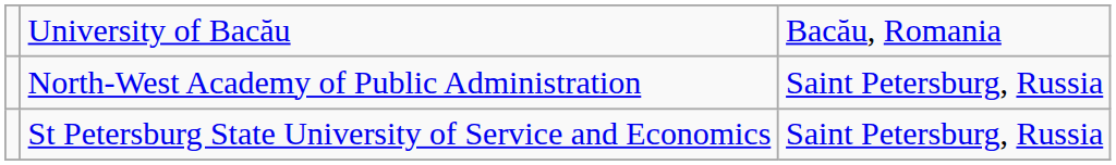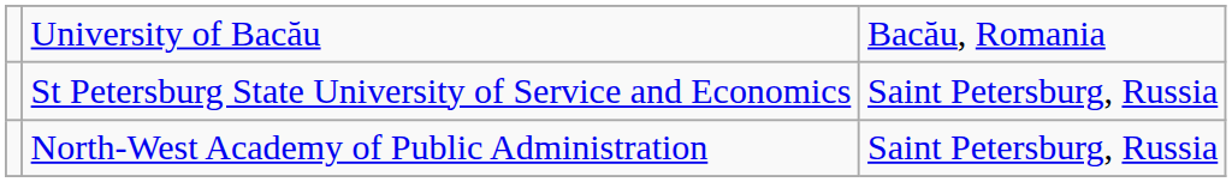rows swapped: St Petersburg State University of Service and Economics <-> North-West Academy of Public Administration
